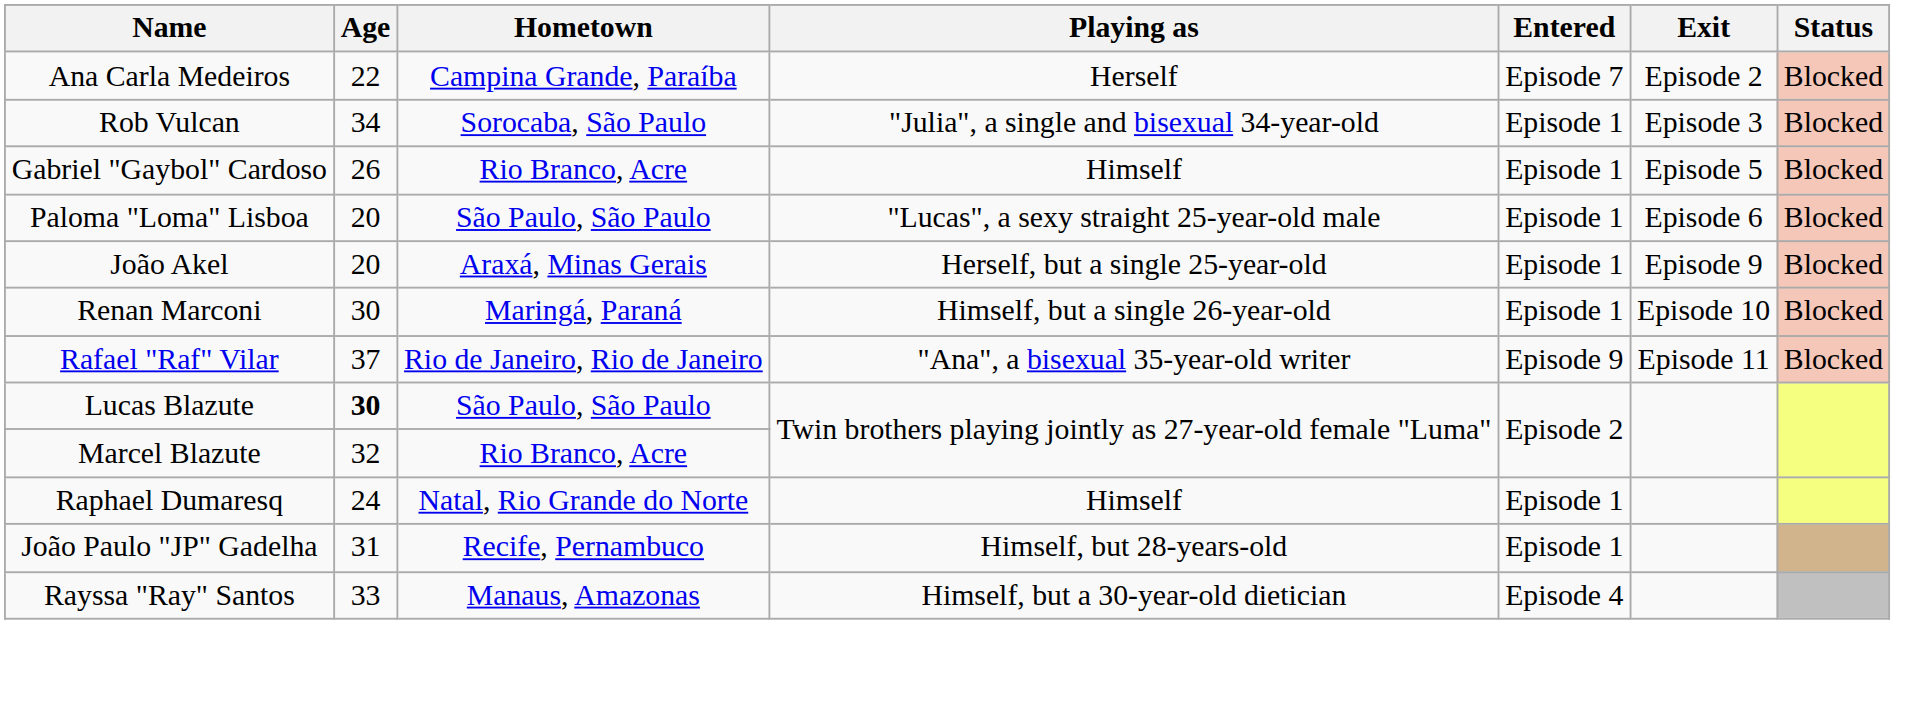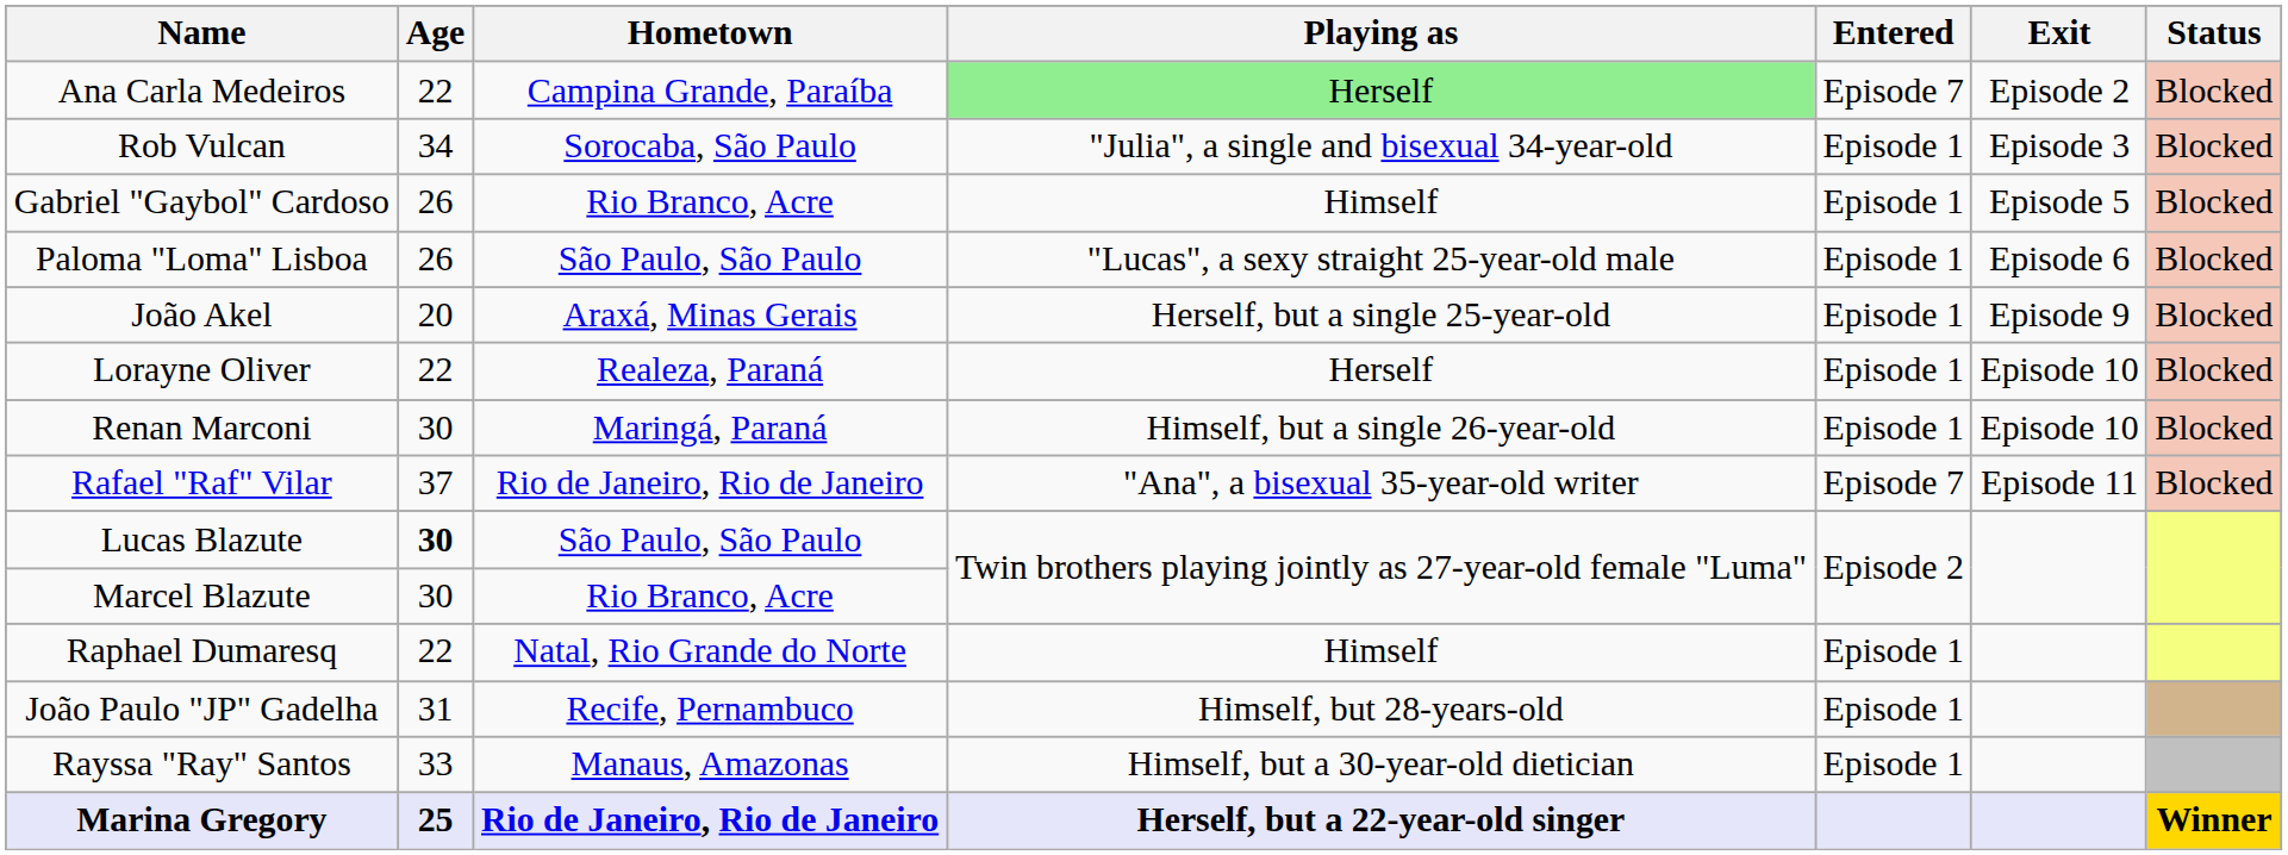Ana Carla Medeiros | Playing as: no background -> lightgreen background
Paloma "Loma" Lisboa | Age: 20 -> 26
+ row: Lorayne Oliver | 22 | Realeza, Paraná | Herself | Episode 1 | Episode 10 | Blocked
Rafael "Raf" Vilar | Entered: Episode 9 -> Episode 7
Marcel Blazute | Age: 32 -> 30
Raphael Dumaresq | Age: 24 -> 22
Rayssa "Ray" Santos | Entered: Episode 4 -> Episode 1
+ row: Marina Gregory | 25 | Rio de Janeiro, Rio de Janeiro | Herself, but a 22-year-old singer | Winner
